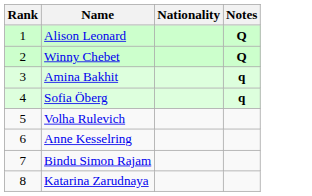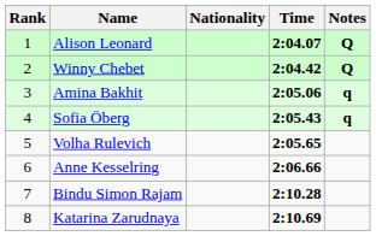+ column: Time | 2:04.07 | 2:04.42 | 2:05.06 | 2:05.43 | 2:05.65 | 2:06.66 | 2:10.28 | 2:10.69
